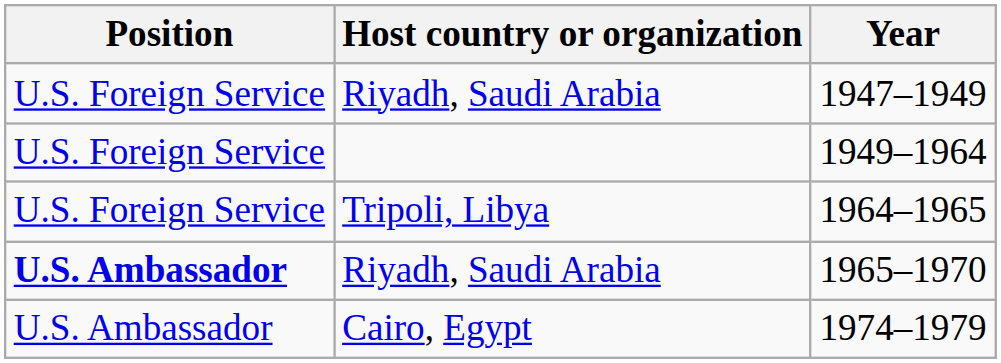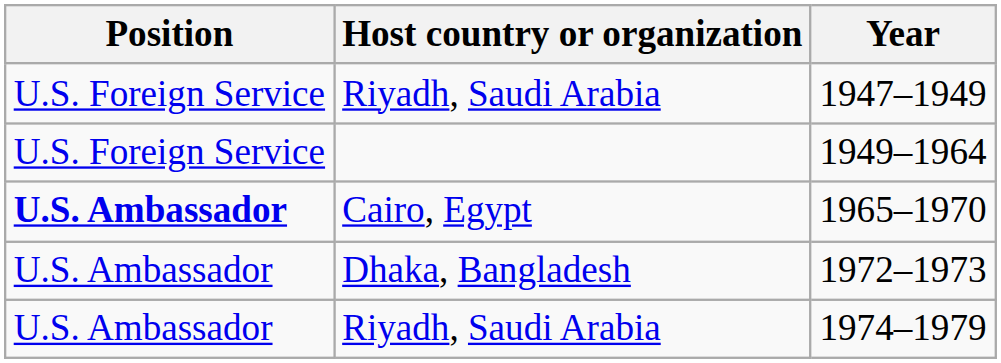- row: U.S. Foreign Service | Tripoli, Libya | 1964–1965
1965–1970 | Host country or organization: Riyadh, Saudi Arabia -> Cairo, Egypt
+ row: U.S. Ambassador | Dhaka, Bangladesh | 1972–1973
1974–1979 | Host country or organization: Cairo, Egypt -> Riyadh, Saudi Arabia
